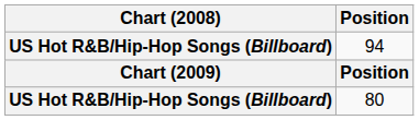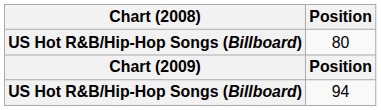rows swapped: 80 <-> 94
